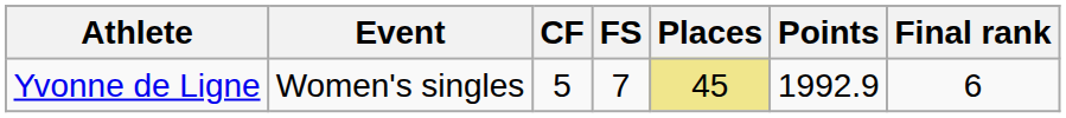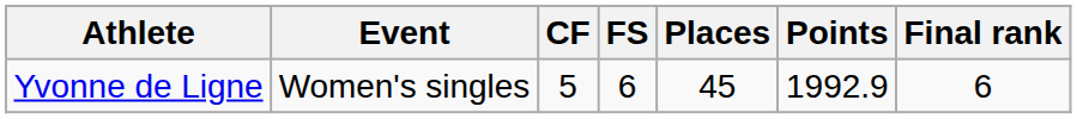Yvonne de Ligne | FS: 7 -> 6
Yvonne de Ligne | Places: khaki background -> no background
